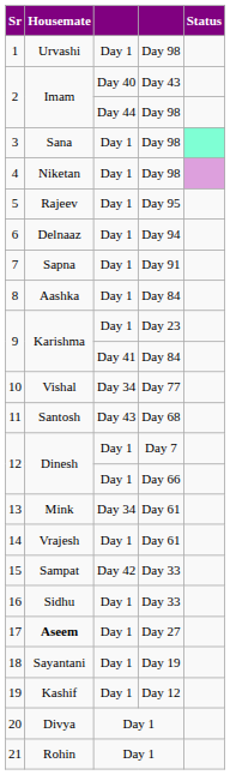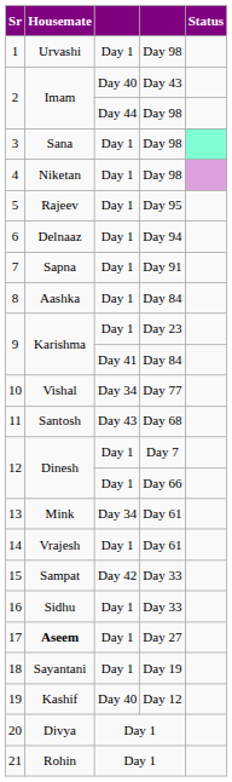19 | column 3: Day 1 -> Day 40
